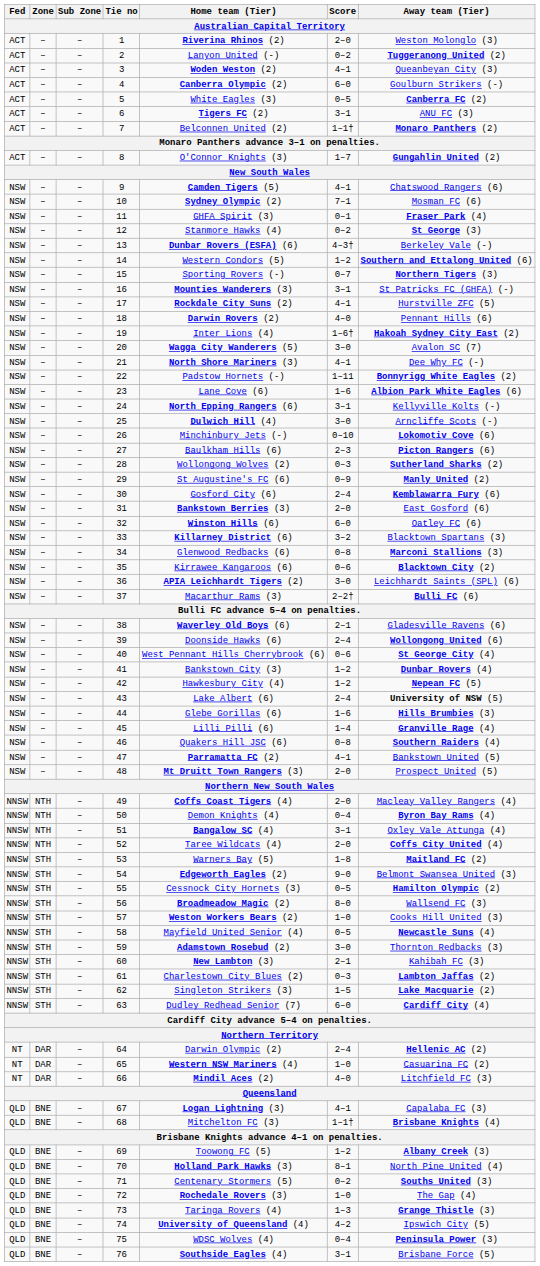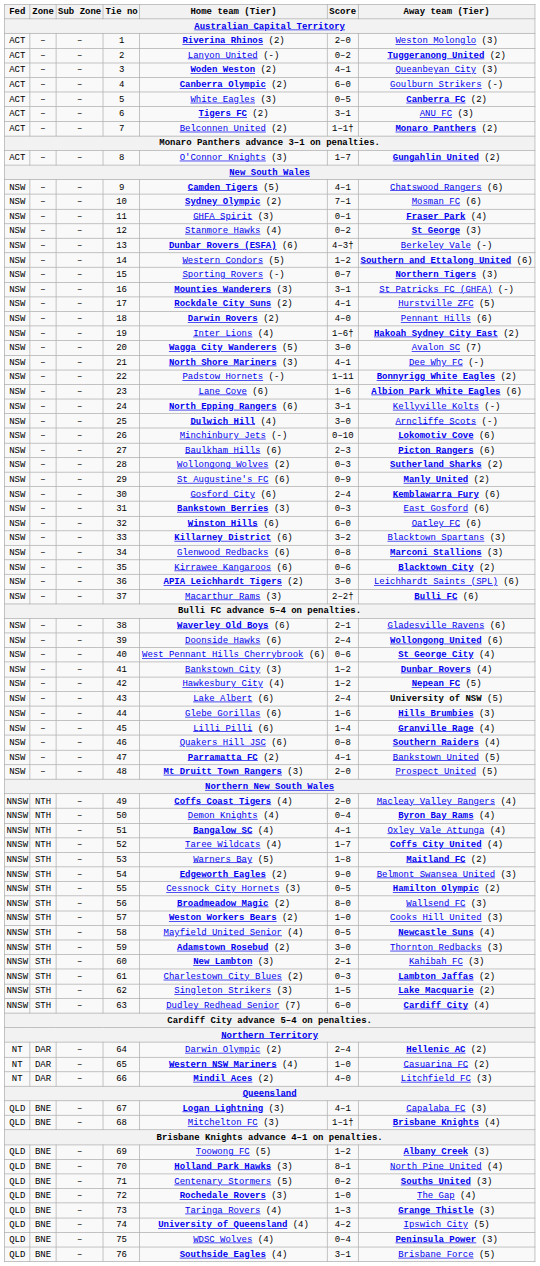31 | Score: 2–0 -> 0–3
51 | Score: 3–1 -> 4–1
52 | Score: 2–0 -> 1–7
